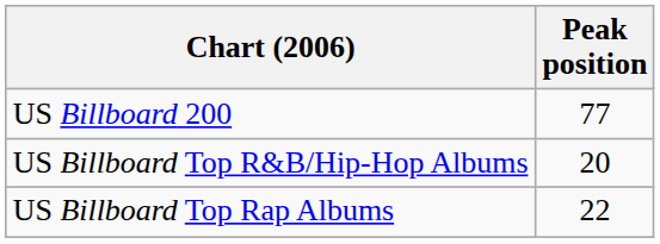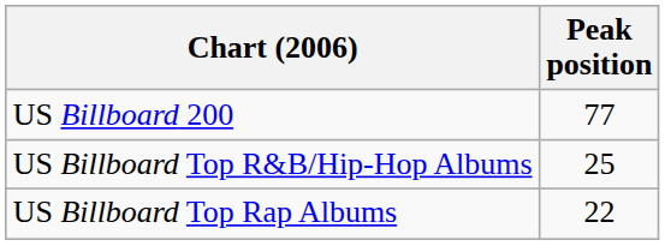US Billboard Top R&B/Hip-Hop Albums | Peak position: 20 -> 25
